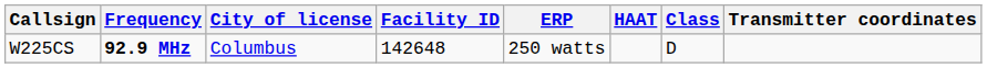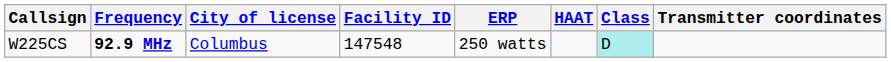W225CS | Facility ID: 142648 -> 147548
W225CS | Class: no background -> paleturquoise background
